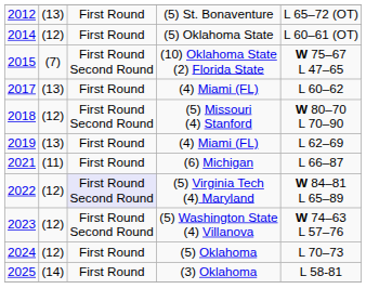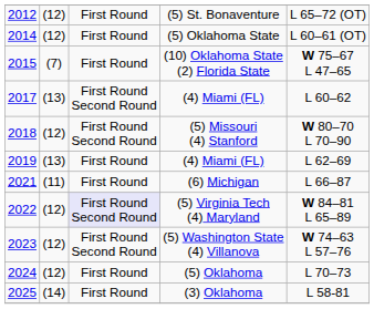(5) St. Bonaventure | column 2: (13) -> (12)
(10) Oklahoma State (2) Florida State | column 3: First Round Second Round -> First Round
2017 / (4) Miami (FL) | column 3: First Round -> First Round Second Round
